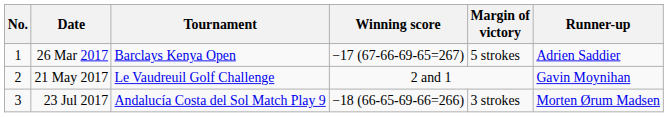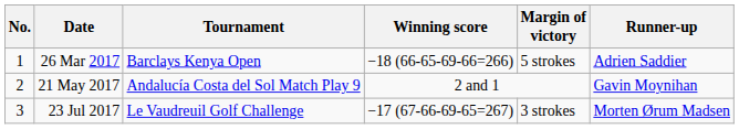26 Mar 2017 | Winning score: −17 (67-66-69-65=267) -> −18 (66-65-69-66=266)
21 May 2017 | Tournament: Le Vaudreuil Golf Challenge -> Andalucía Costa del Sol Match Play 9
23 Jul 2017 | Tournament: Andalucía Costa del Sol Match Play 9 -> Le Vaudreuil Golf Challenge
23 Jul 2017 | Winning score: −18 (66-65-69-66=266) -> −17 (67-66-69-65=267)
